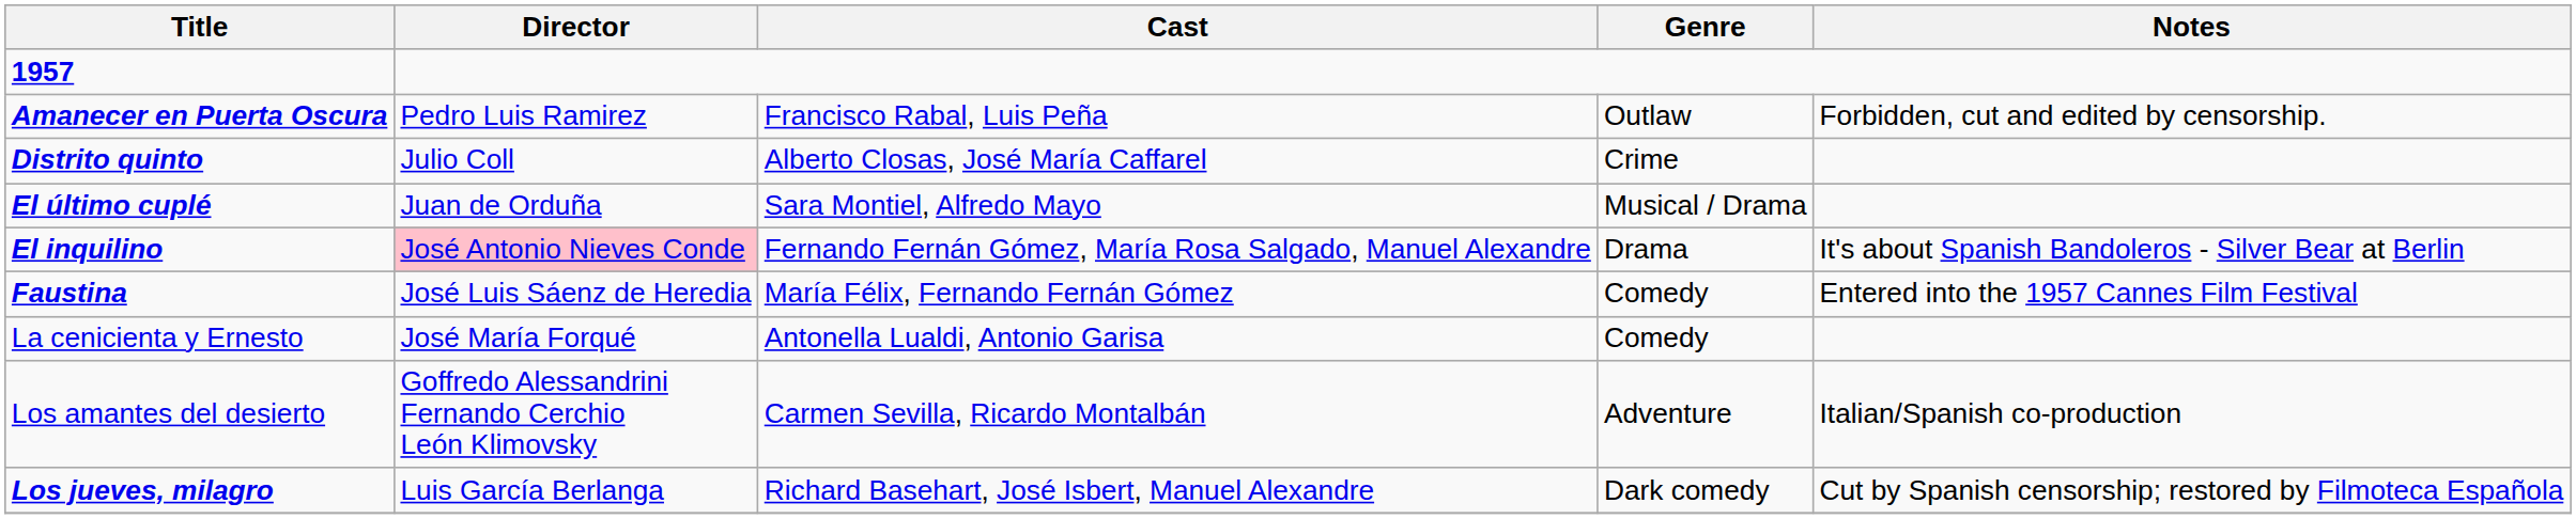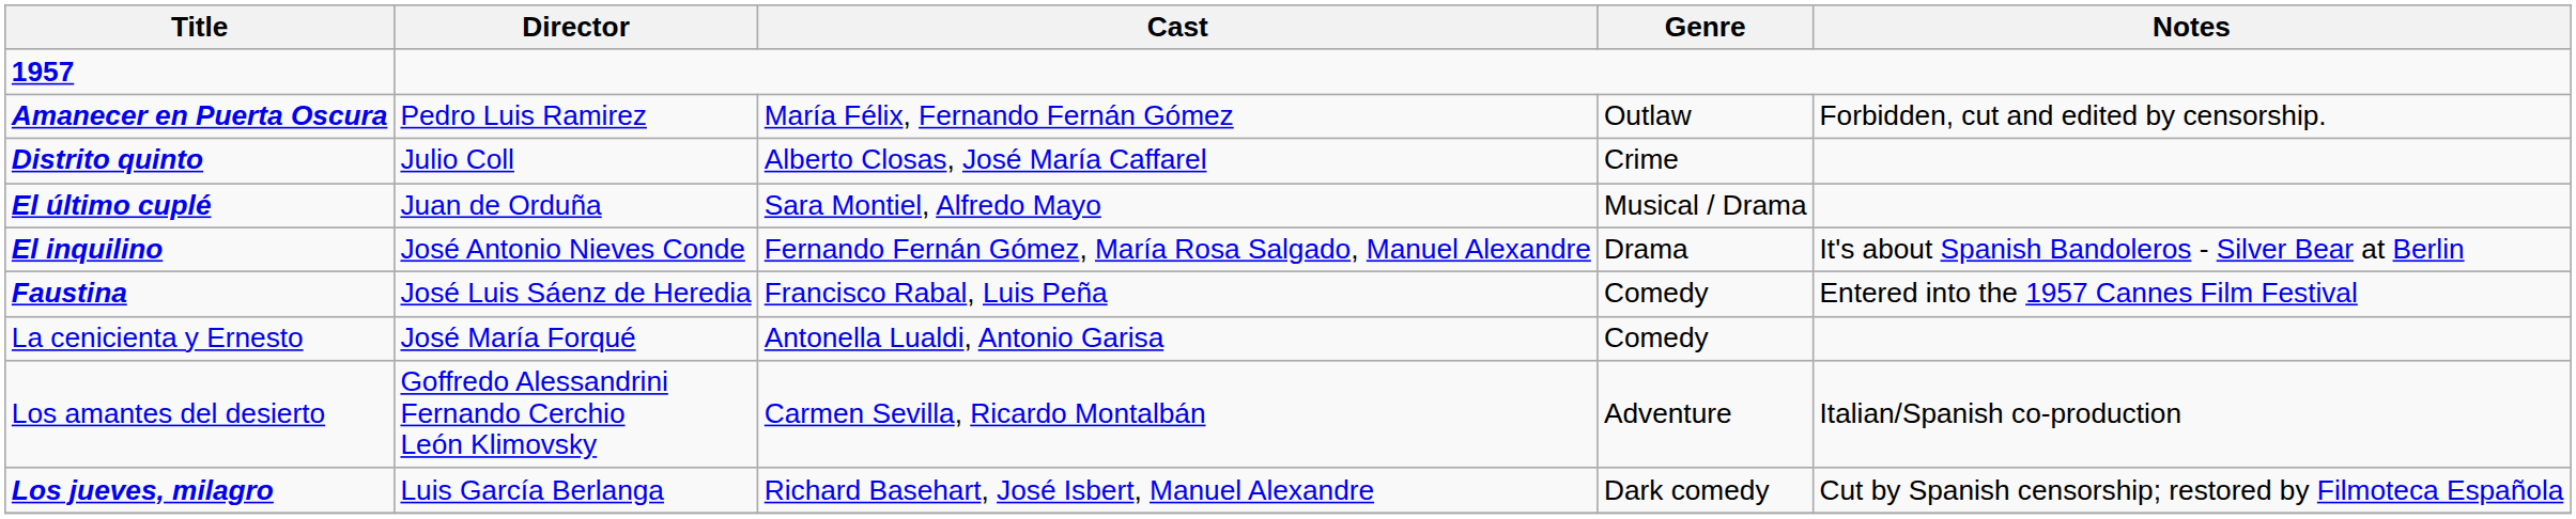Amanecer en Puerta Oscura | Cast: Francisco Rabal, Luis Peña -> María Félix, Fernando Fernán Gómez
El inquilino | Director: pink background -> no background
Faustina | Cast: María Félix, Fernando Fernán Gómez -> Francisco Rabal, Luis Peña
